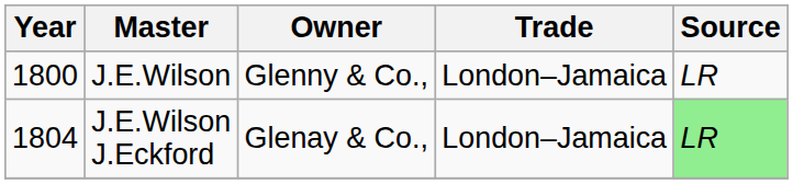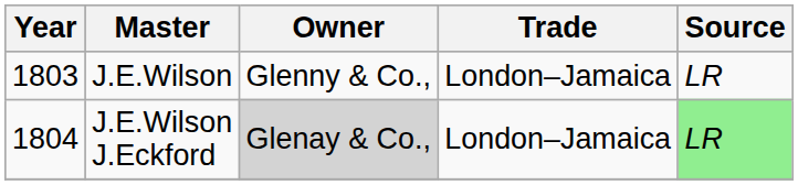J.E.Wilson | Year: 1800 -> 1803
J.E.Wilson J.Eckford | Owner: no background -> lightgrey background
